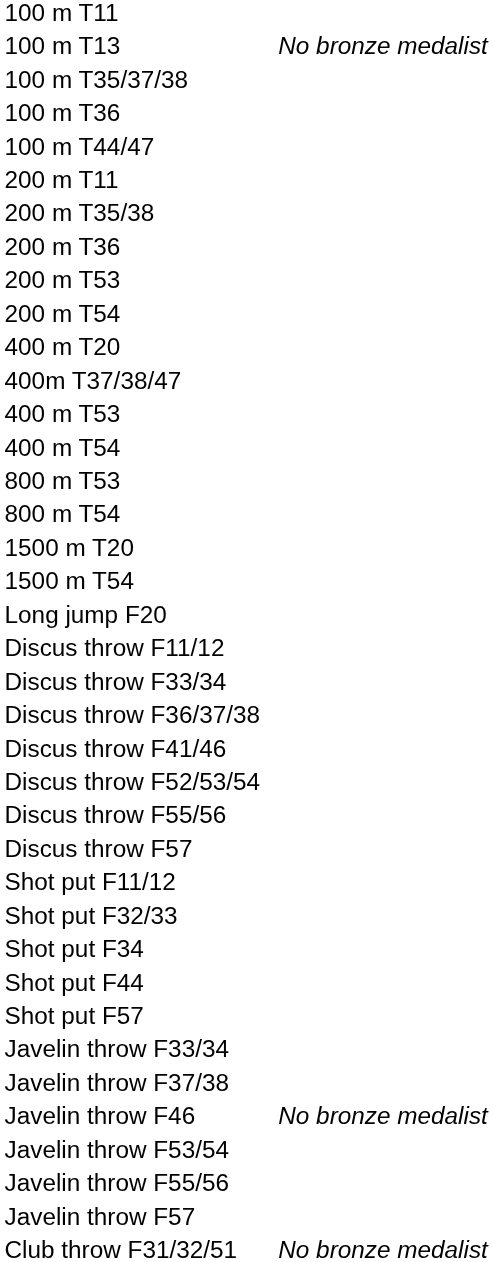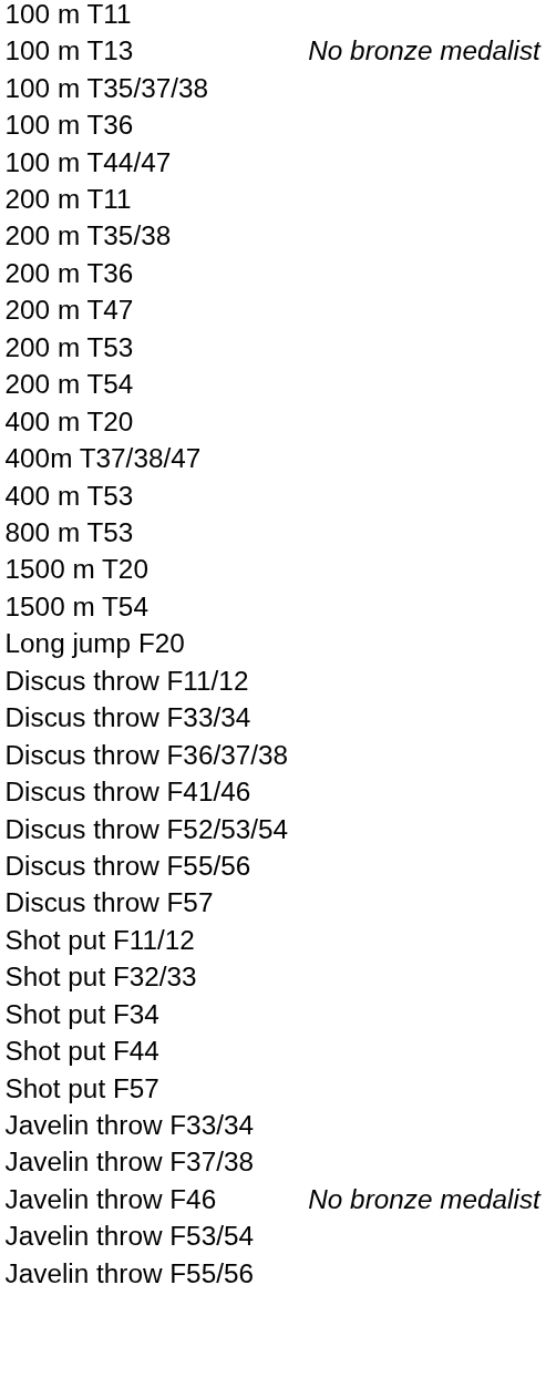+ row: 200 m T47
- row: 400 m T54
- row: 800 m T54
- row: Javelin throw F57
- row: Club throw F31/32/51 | No bronze medalist
